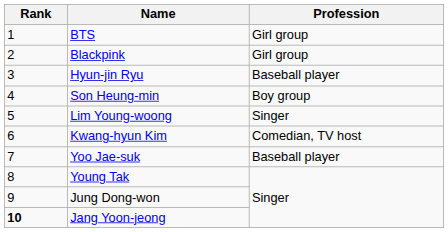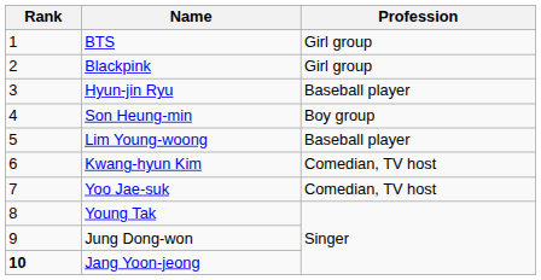Lim Young-woong | Profession: Singer -> Baseball player
Yoo Jae-suk | Profession: Baseball player -> Comedian, TV host
